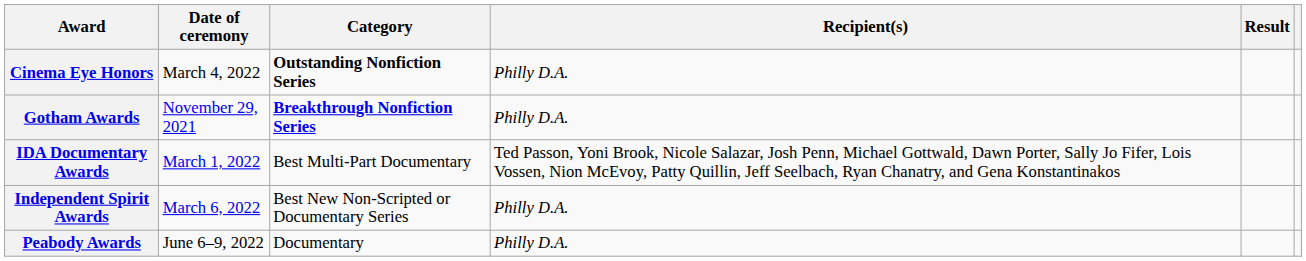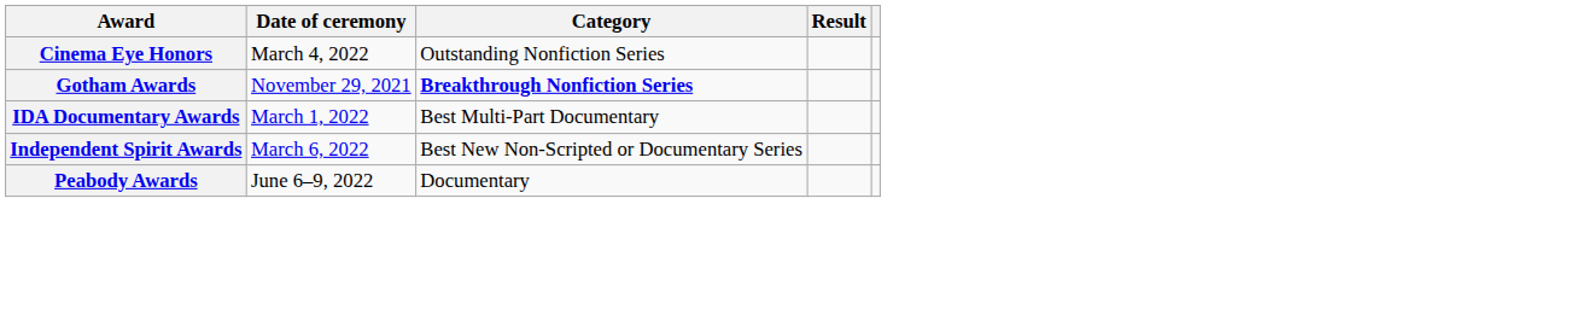- column: Recipient(s) | Philly D.A. | Philly D.A. | Ted Passon, Yoni Brook, Nicole Salazar, Josh Penn, Michael Gottwald, Dawn Porter, Sally Jo Fifer, Lois Vossen, Nion McEvoy, Patty Quillin, Jeff Seelbach, Ryan Chanatry, and Gena Konstantinakos | Philly D.A. | Philly D.A.
Cinema Eye Honors | Category: bold -> normal
